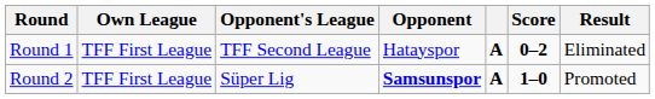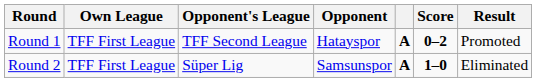Round 1 | Result: Eliminated -> Promoted
Round 2 | Opponent: bold -> normal
Round 2 | Result: Promoted -> Eliminated
